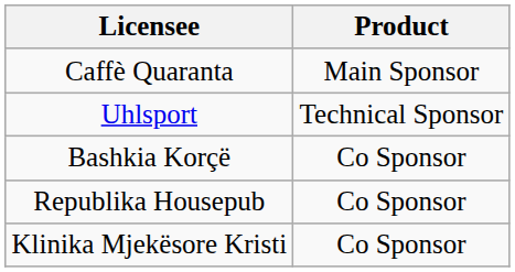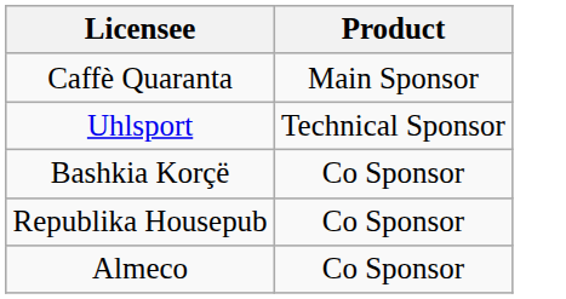+ row: Almeco | Co Sponsor
- row: Klinika Mjekësore Kristi | Co Sponsor
